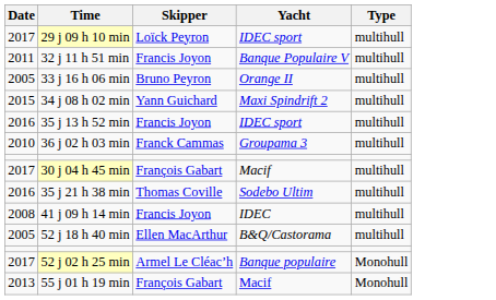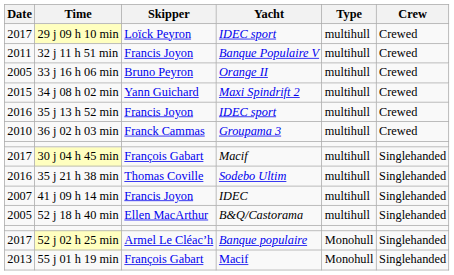+ column: Crew | Crewed | Crewed | Crewed | Crewed | Crewed | Crewed | Singlehanded | Singlehanded | Singlehanded | Singlehanded | Singlehanded | Singlehanded
41 j 09 h 14 min | Date: 2008 -> 2007
